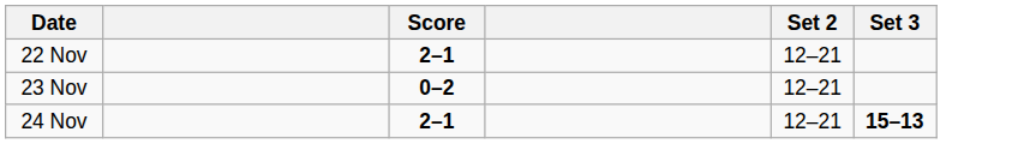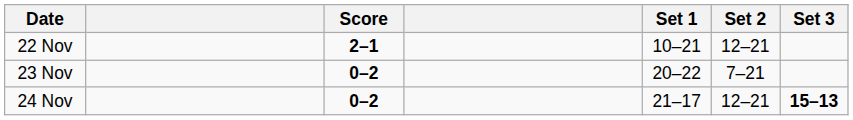+ column: Set 1 | 10–21 | 20–22 | 21–17
23 Nov | Set 2: 12–21 -> 7–21
24 Nov | Score: 2–1 -> 0–2
